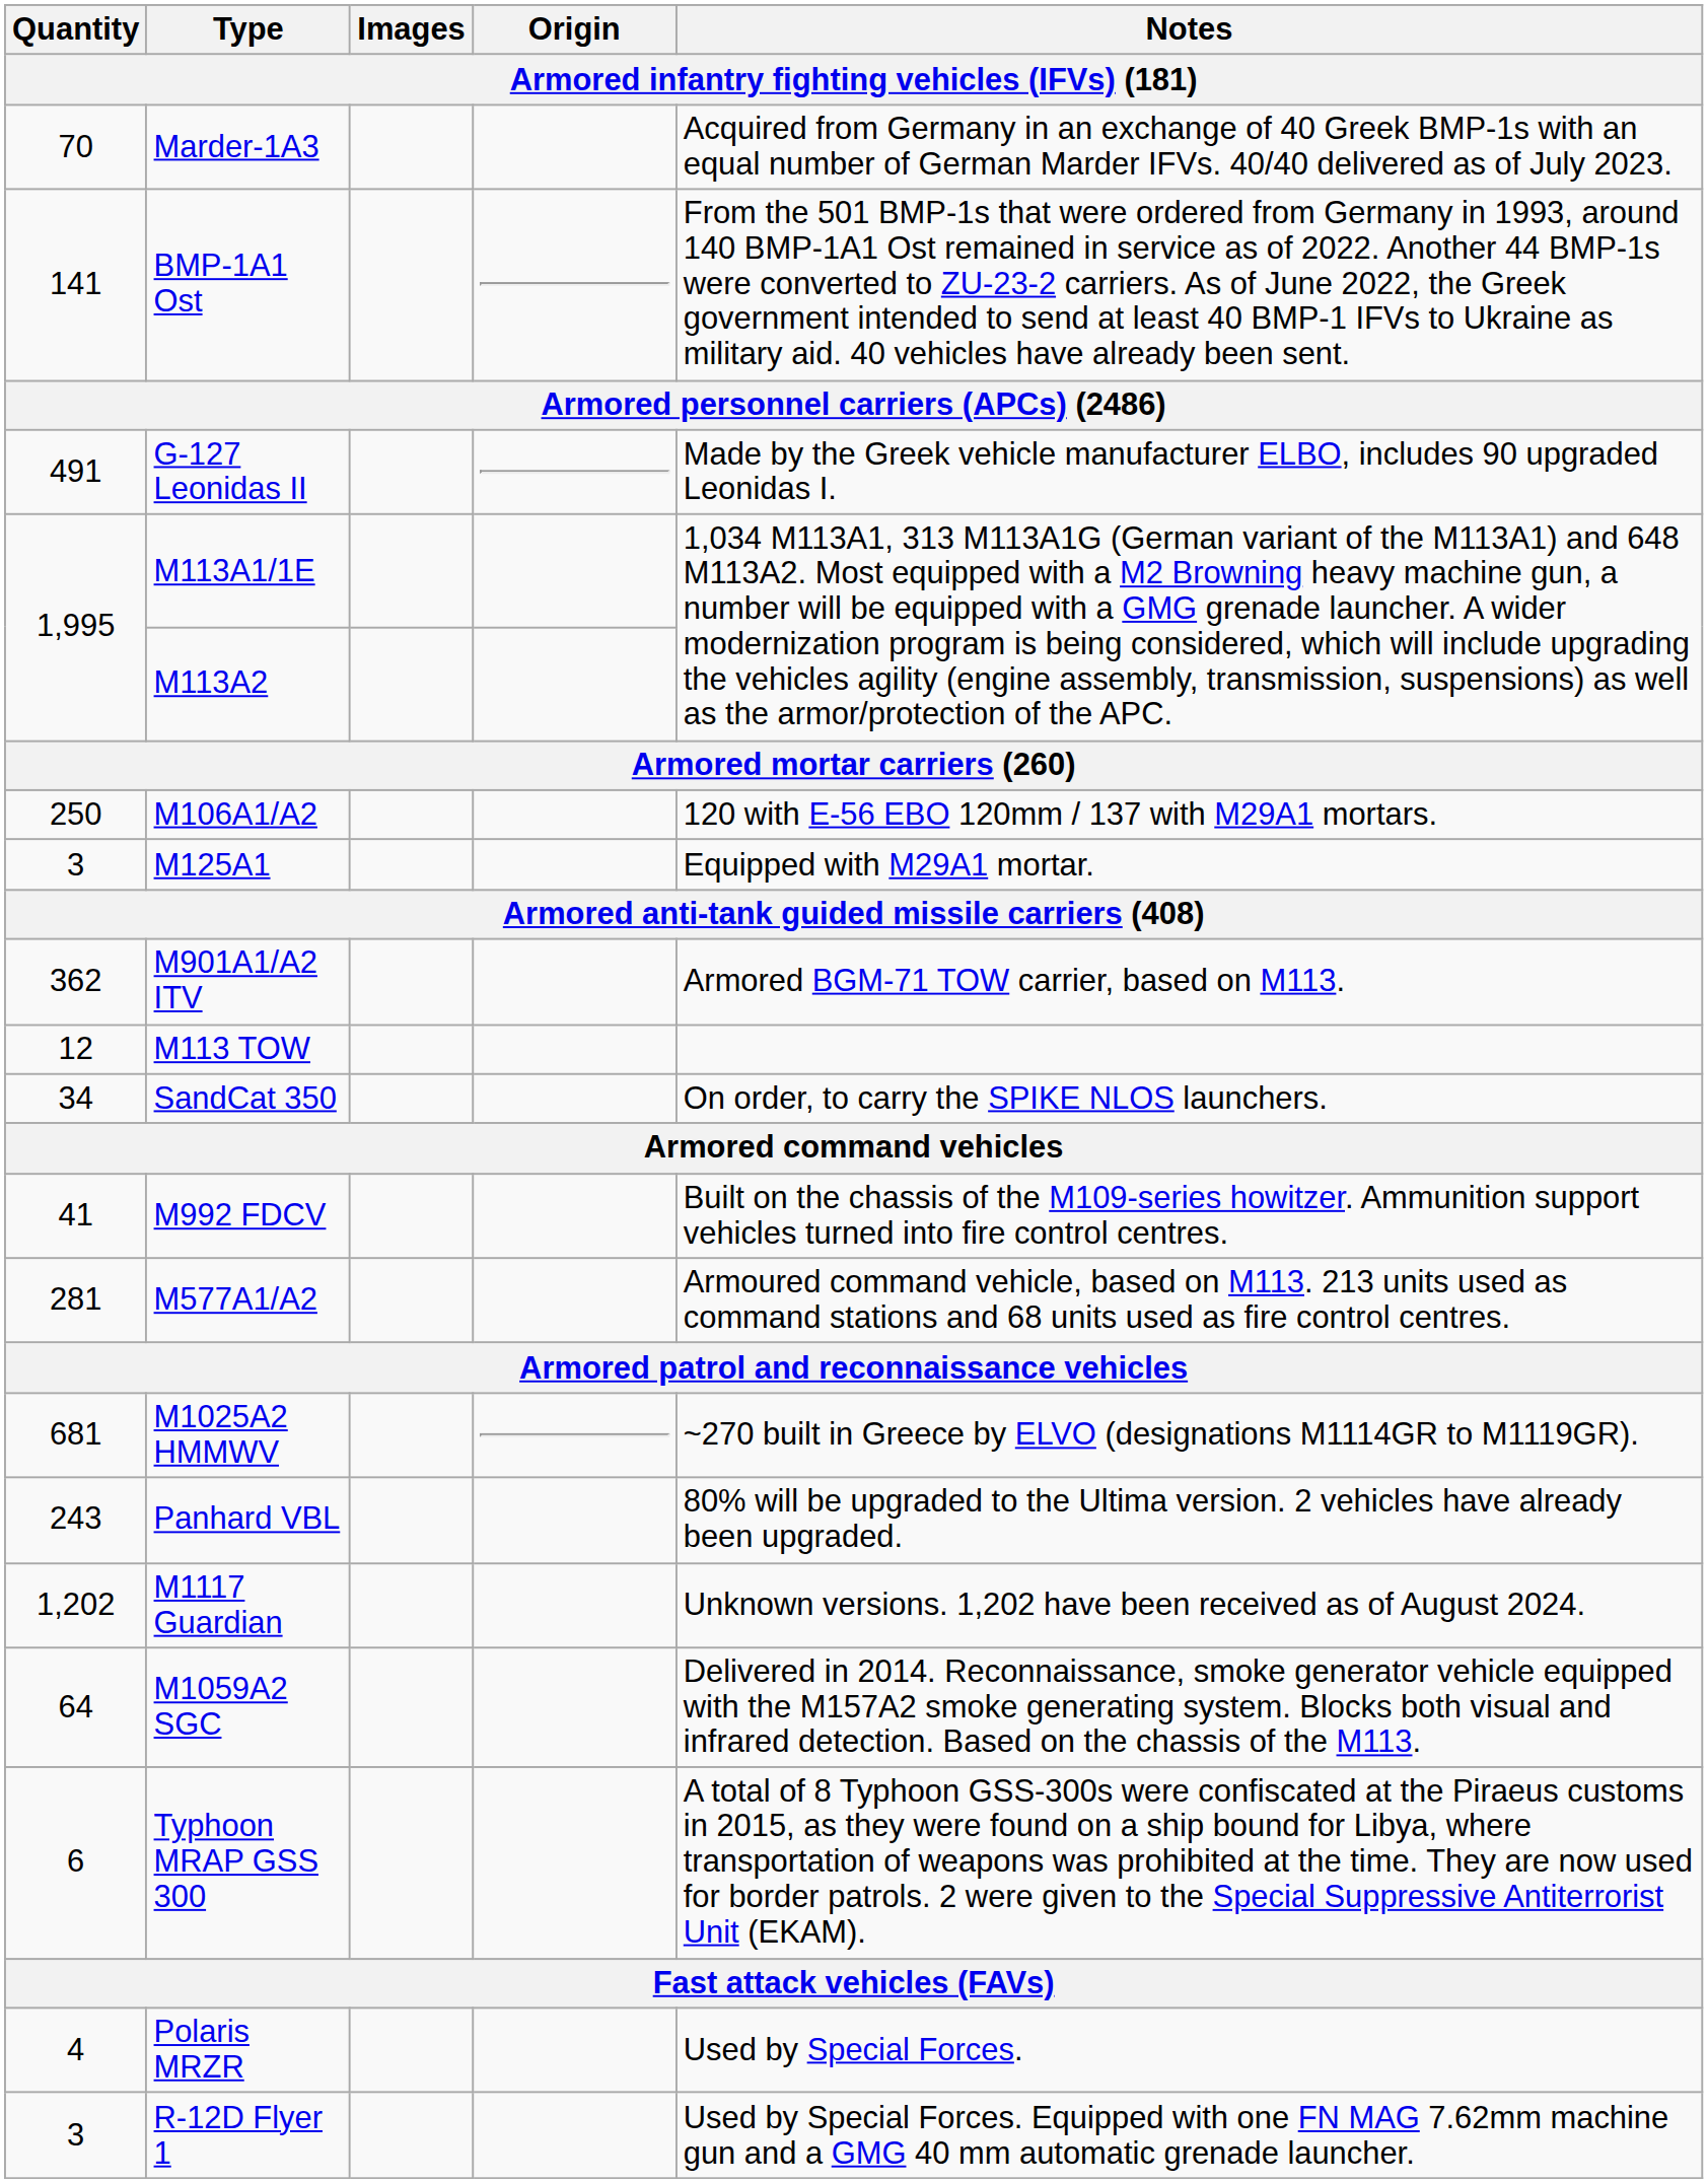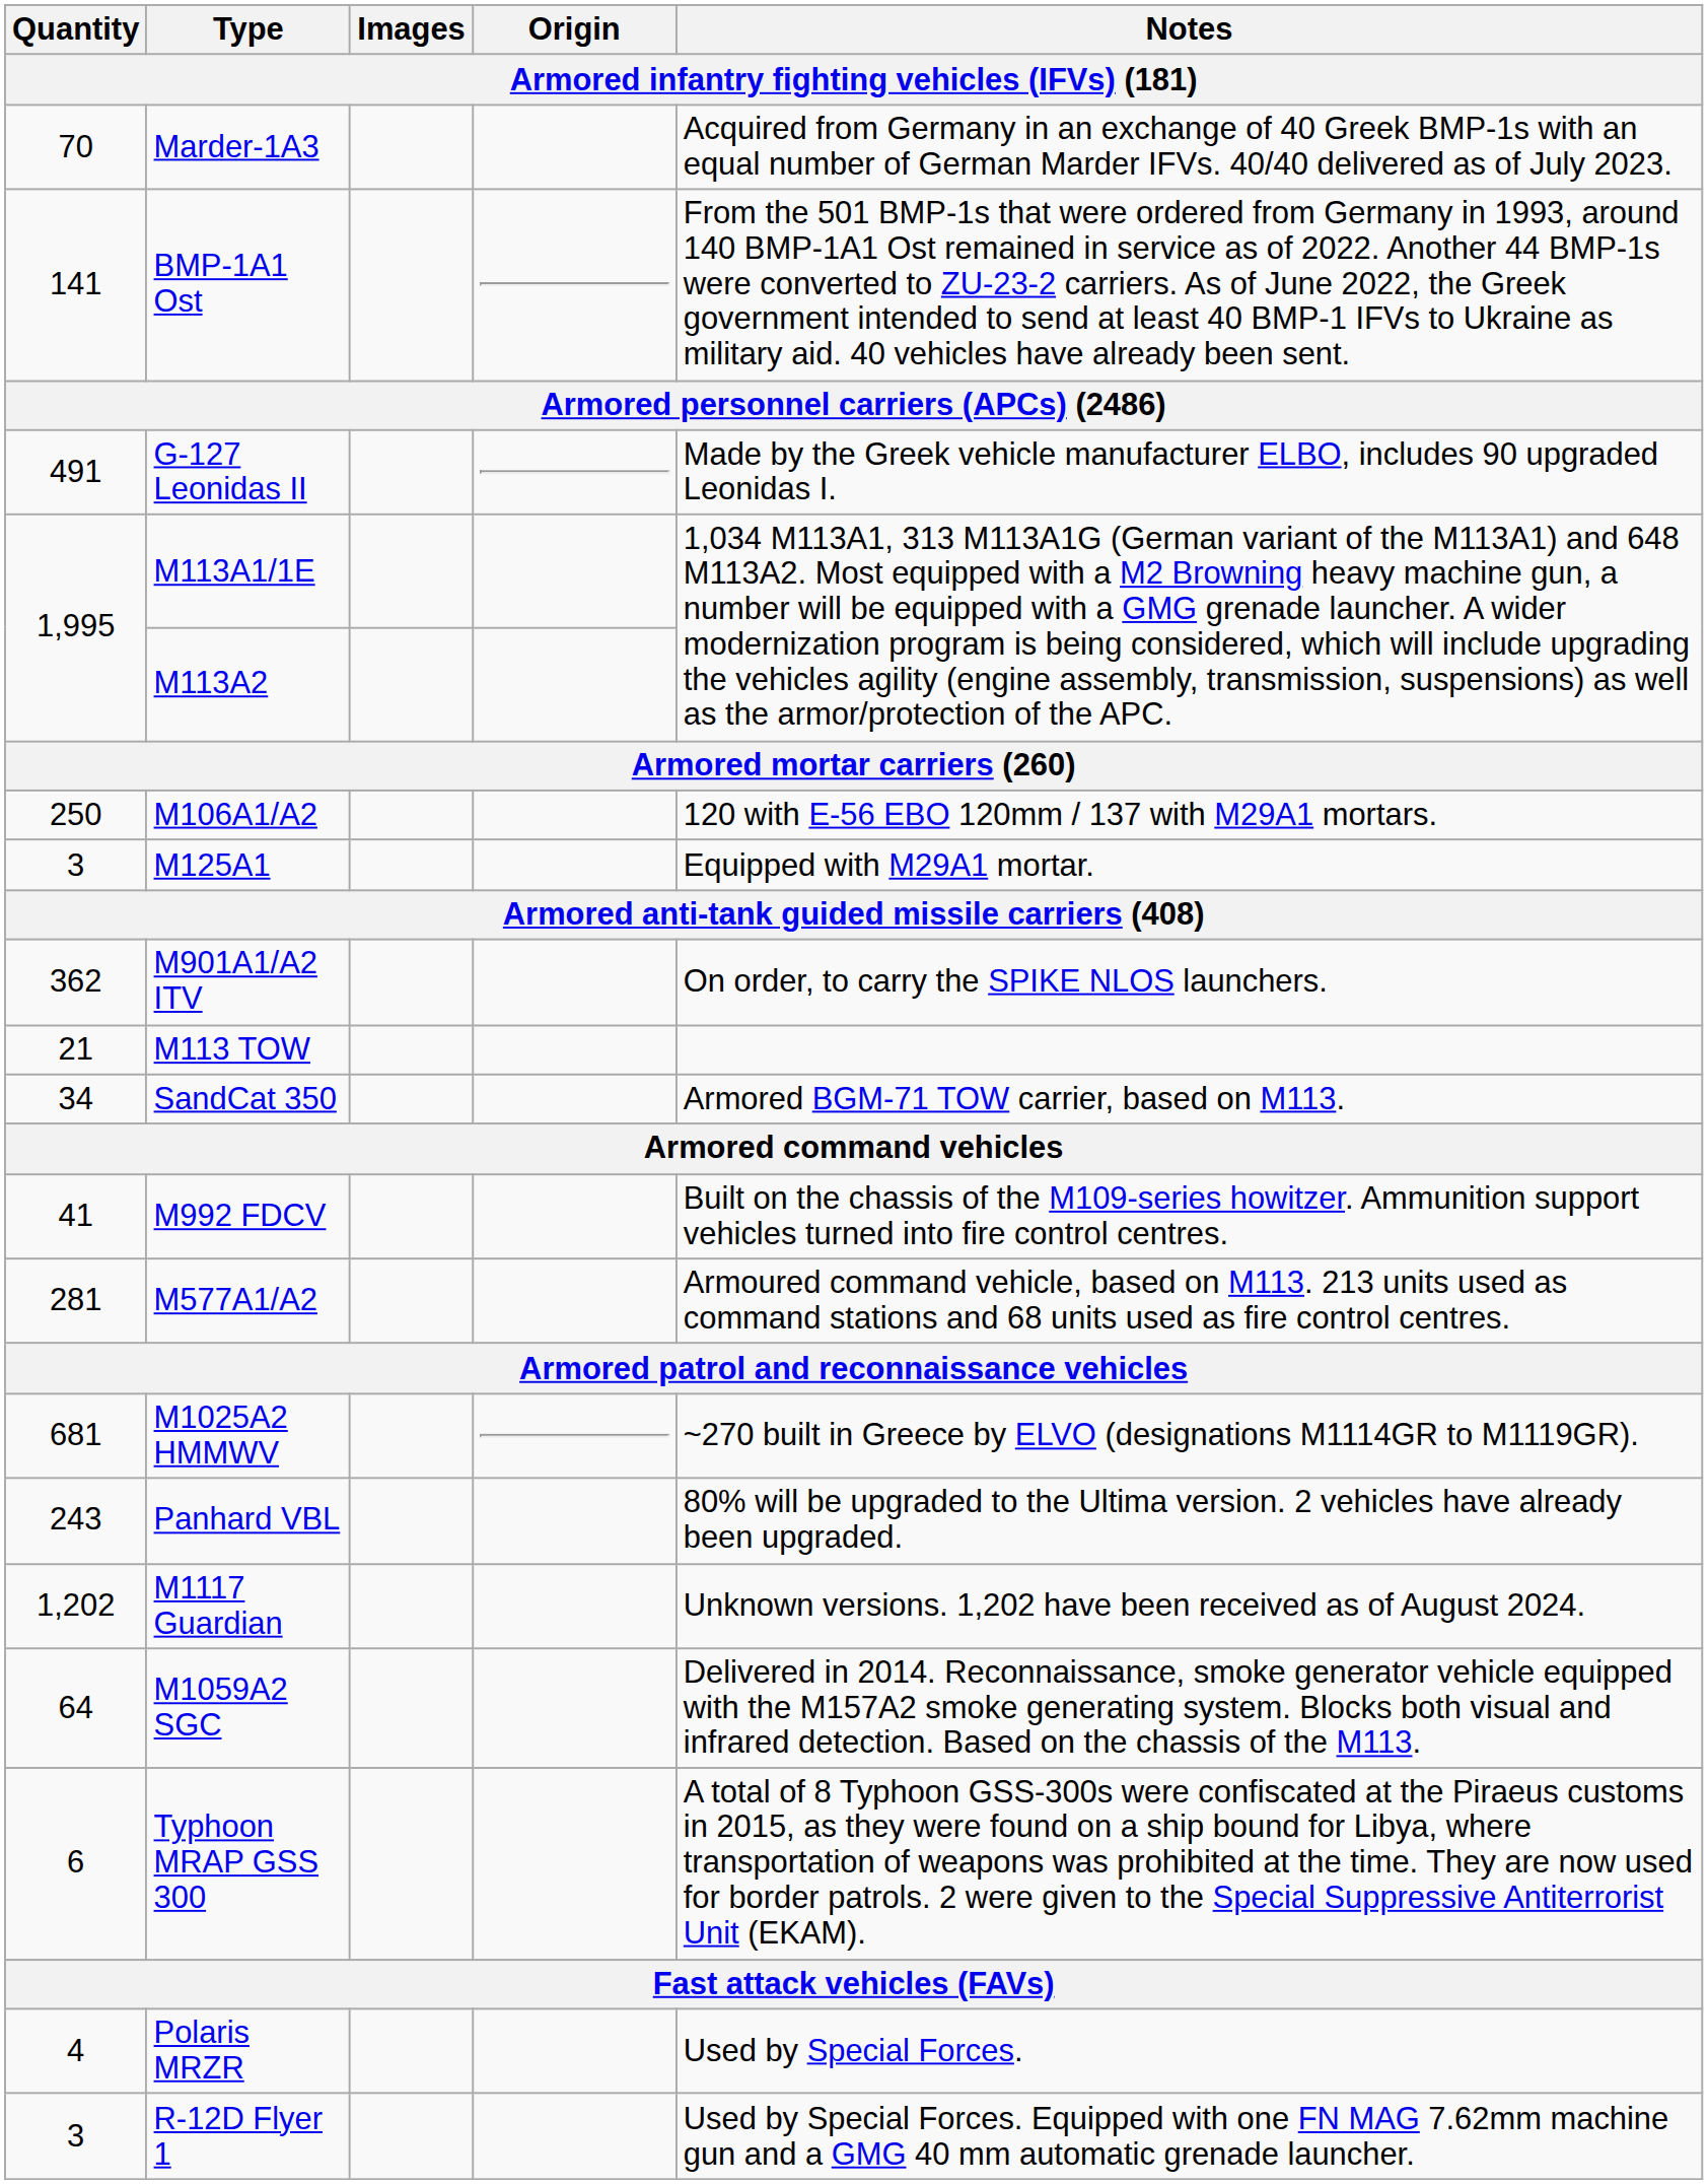M901A1/A2 ITV | Notes: Armored BGM-71 TOW carrier, based on M113. -> On order, to carry the SPIKE NLOS launchers.
M113 TOW | Quantity: 12 -> 21
SandCat 350 | Notes: On order, to carry the SPIKE NLOS launchers. -> Armored BGM-71 TOW carrier, based on M113.
